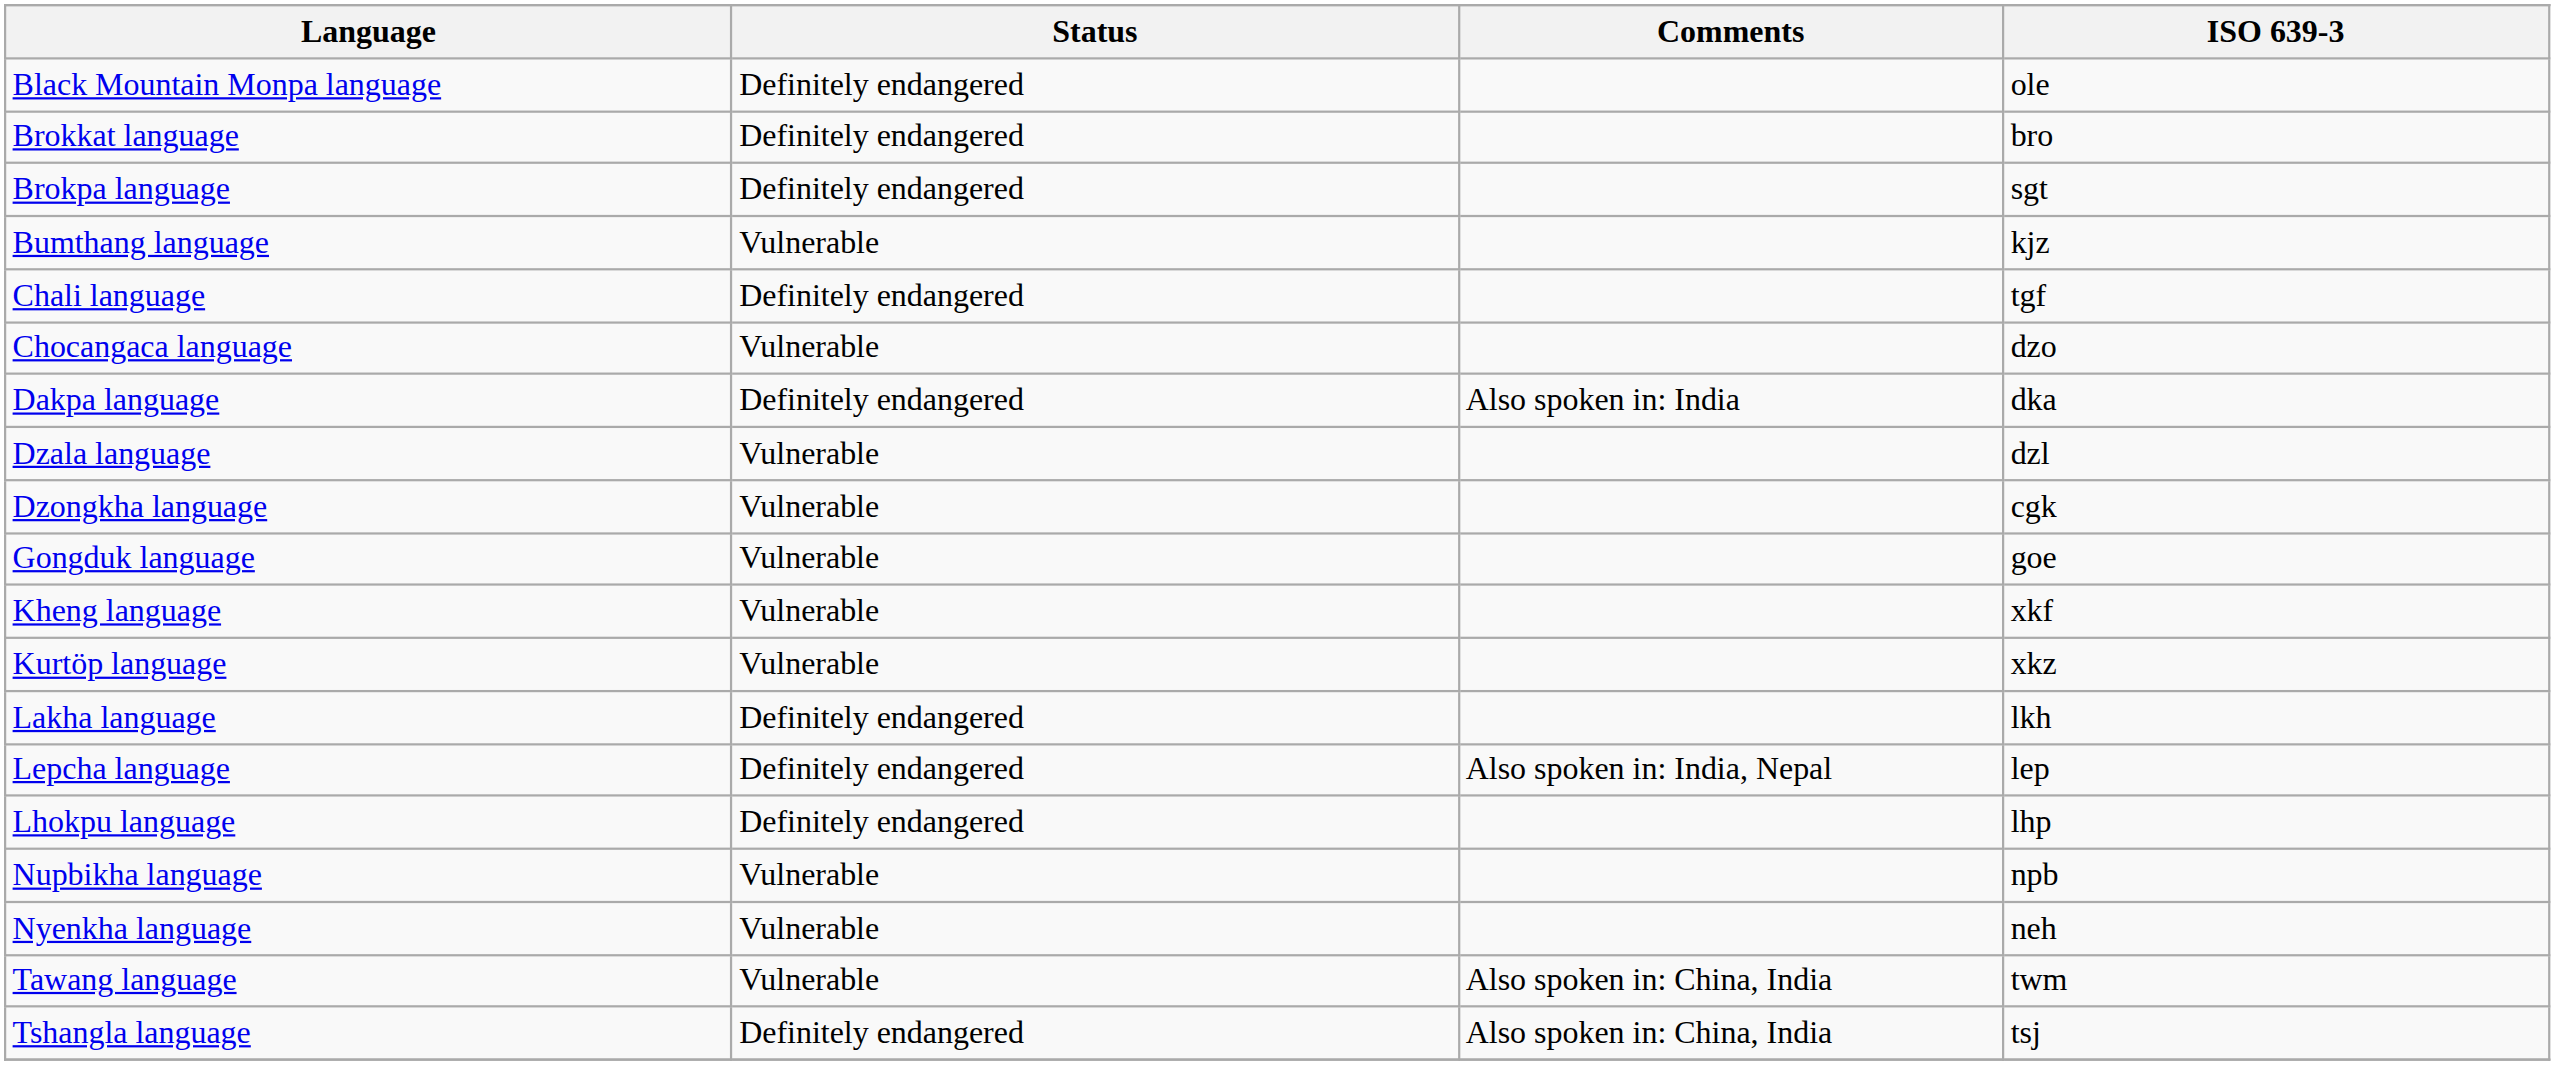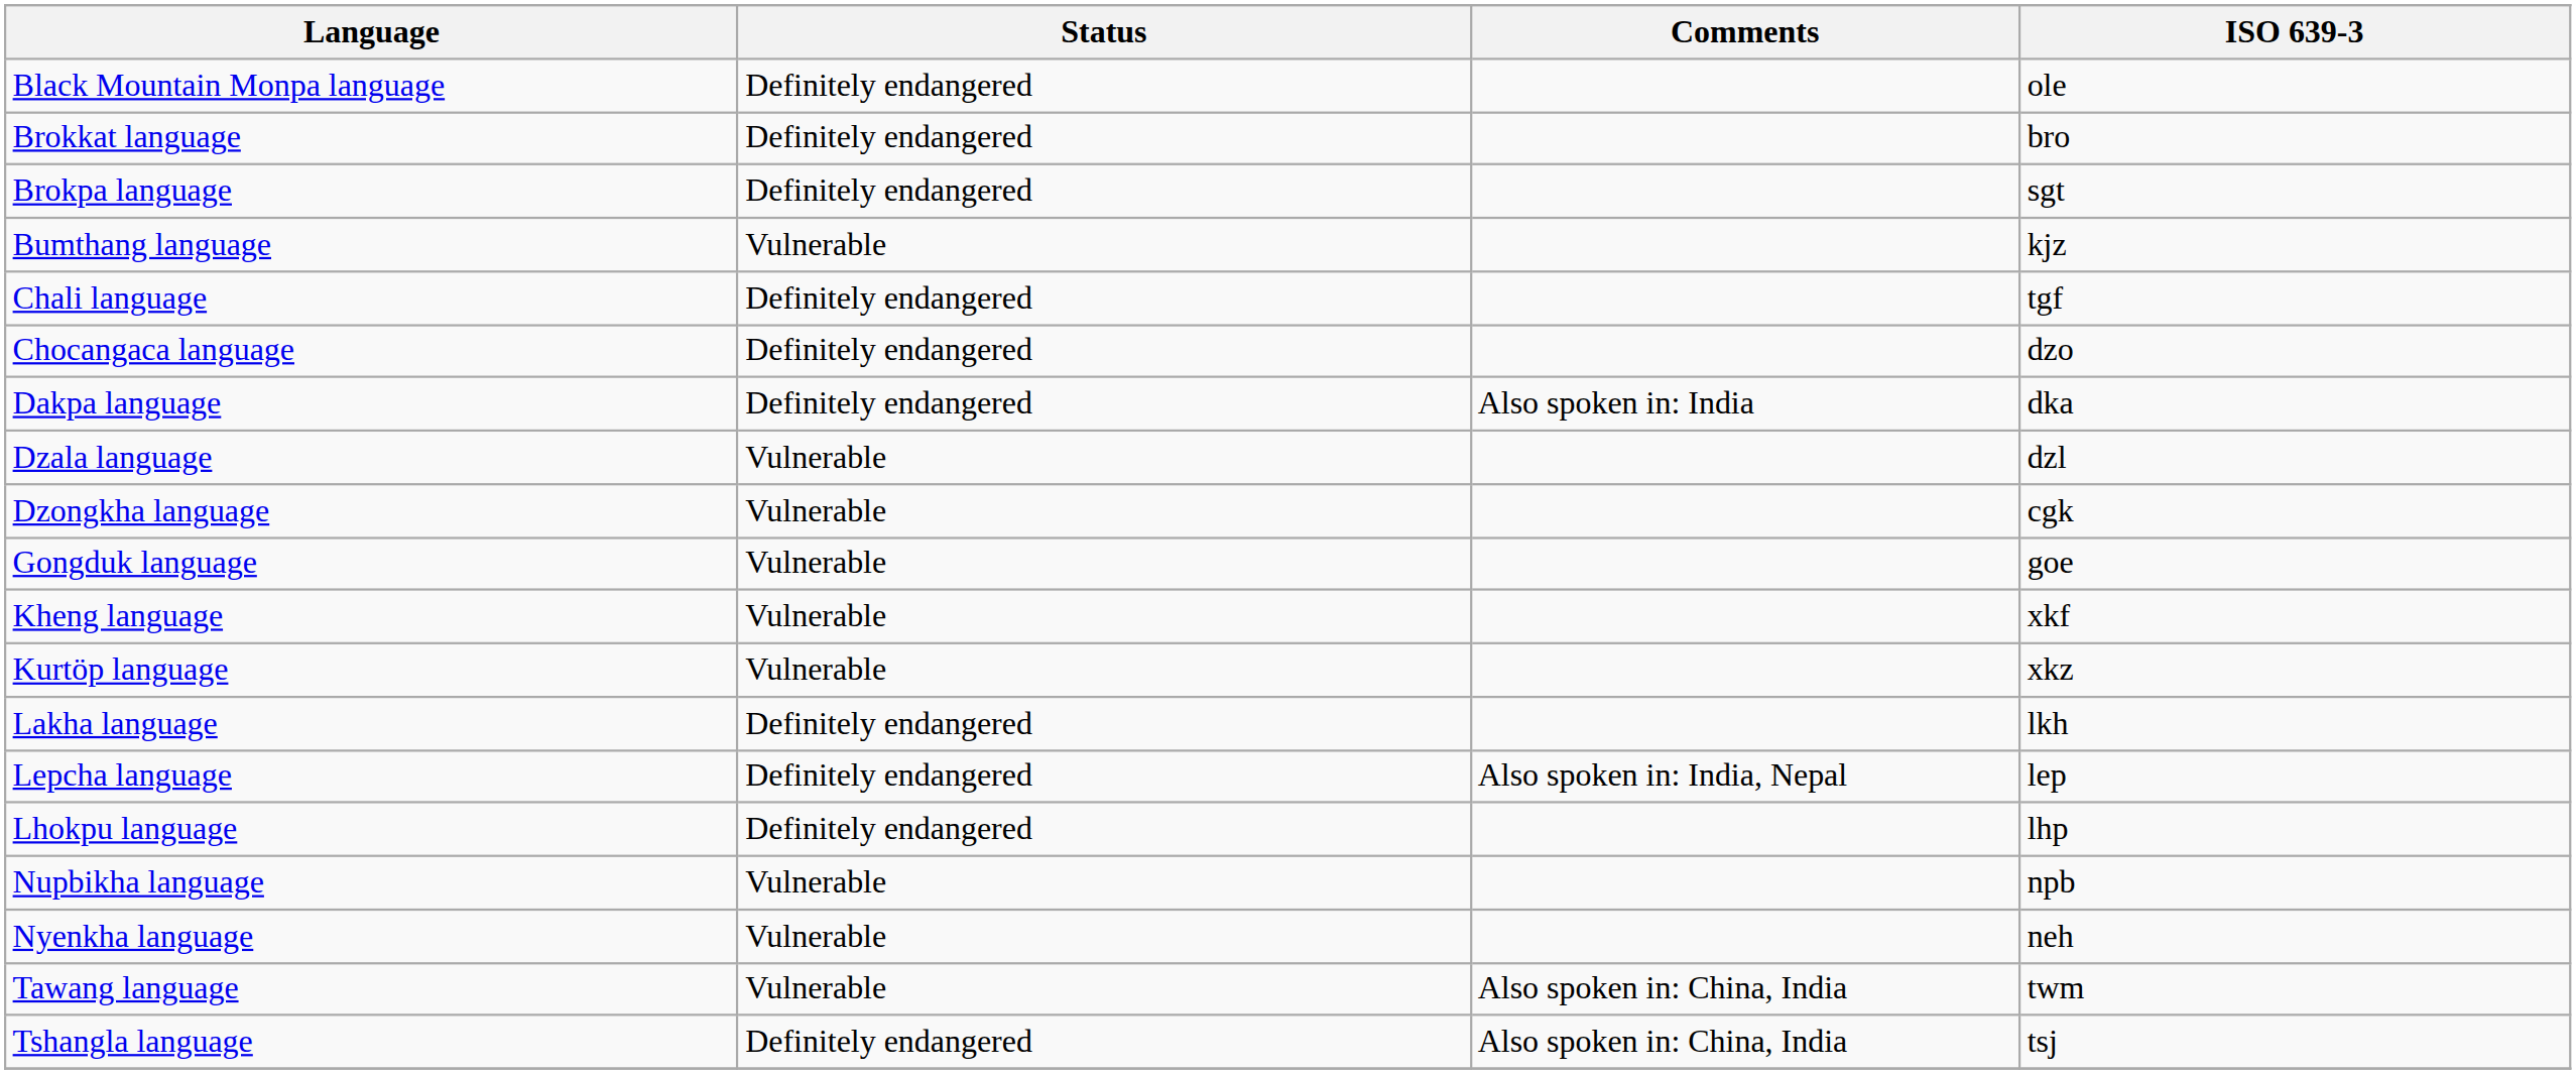Chocangaca language | Status: Vulnerable -> Definitely endangered
